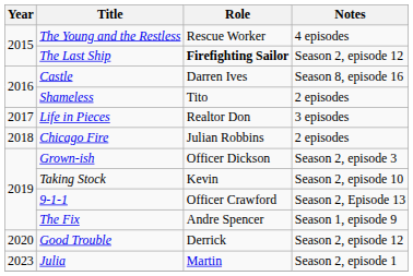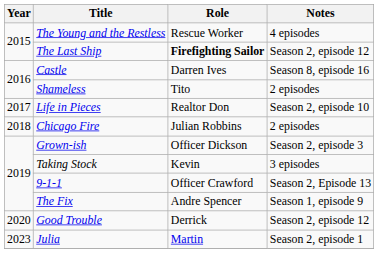Life in Pieces | Notes: 3 episodes -> Season 2, episode 10
Taking Stock | Notes: Season 2, episode 10 -> 3 episodes
